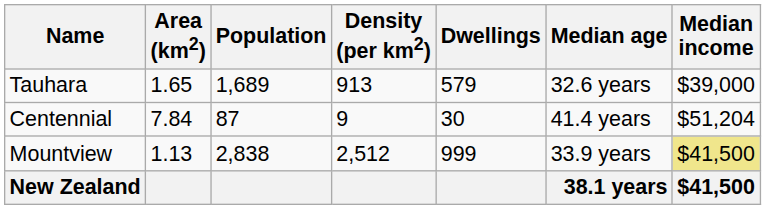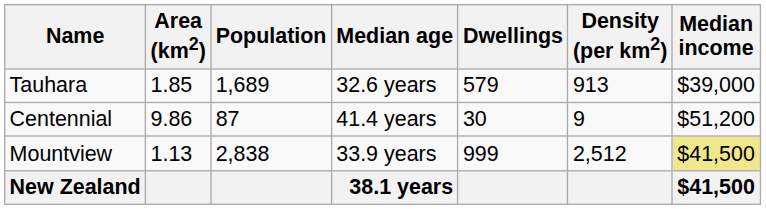columns swapped: Density (per km2) <-> Median age
Tauhara | Area (km2): 1.65 -> 1.85
Centennial | Area (km2): 7.84 -> 9.86
Centennial | Median income: $51,204 -> $51,200
